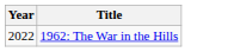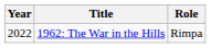+ column: Role | Rimpa
